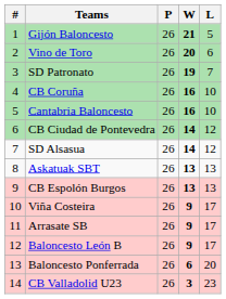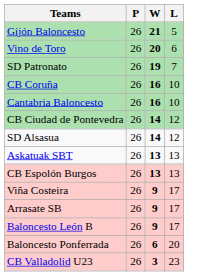- column: # | 1 | 2 | 3 | 4 | 5 | 6 | 7 | 8 | 9 | 10 | 11 | 12 | 13 | 14
